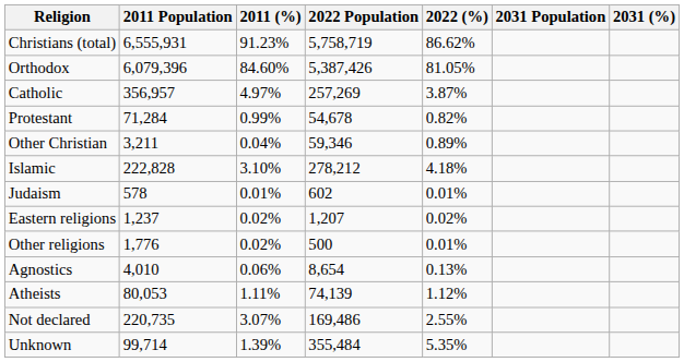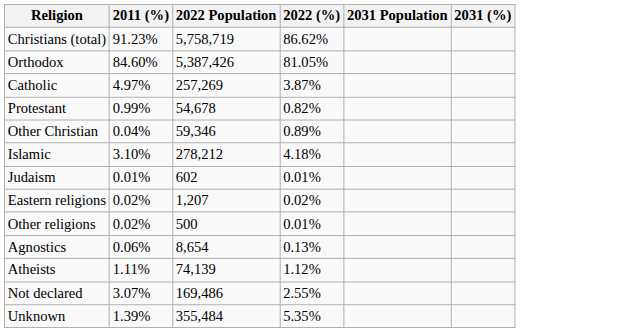- column: 2011 Population | 6,555,931 | 6,079,396 | 356,957 | 71,284 | 3,211 | 222,828 | 578 | 1,237 | 1,776 | 4,010 | 80,053 | 220,735 | 99,714
